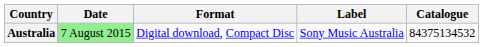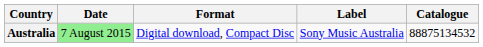Australia | Catalogue: 84375134532 -> 88875134532
